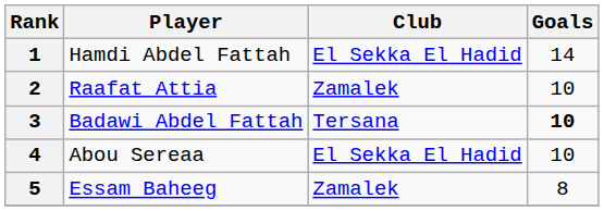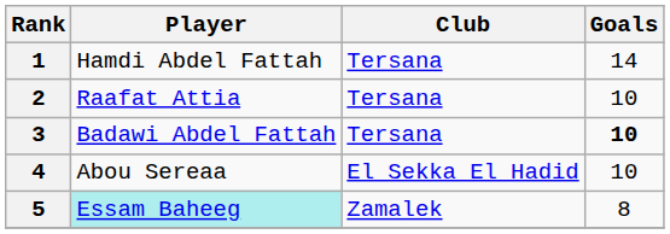1 | Club: El Sekka El Hadid -> Tersana
2 | Club: Zamalek -> Tersana
5 | Player: no background -> paleturquoise background
